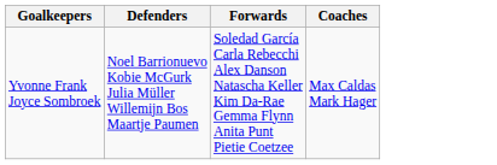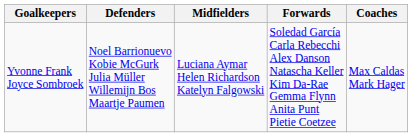+ column: Midfielders | Luciana Aymar Helen Richardson Katelyn Falgowski
